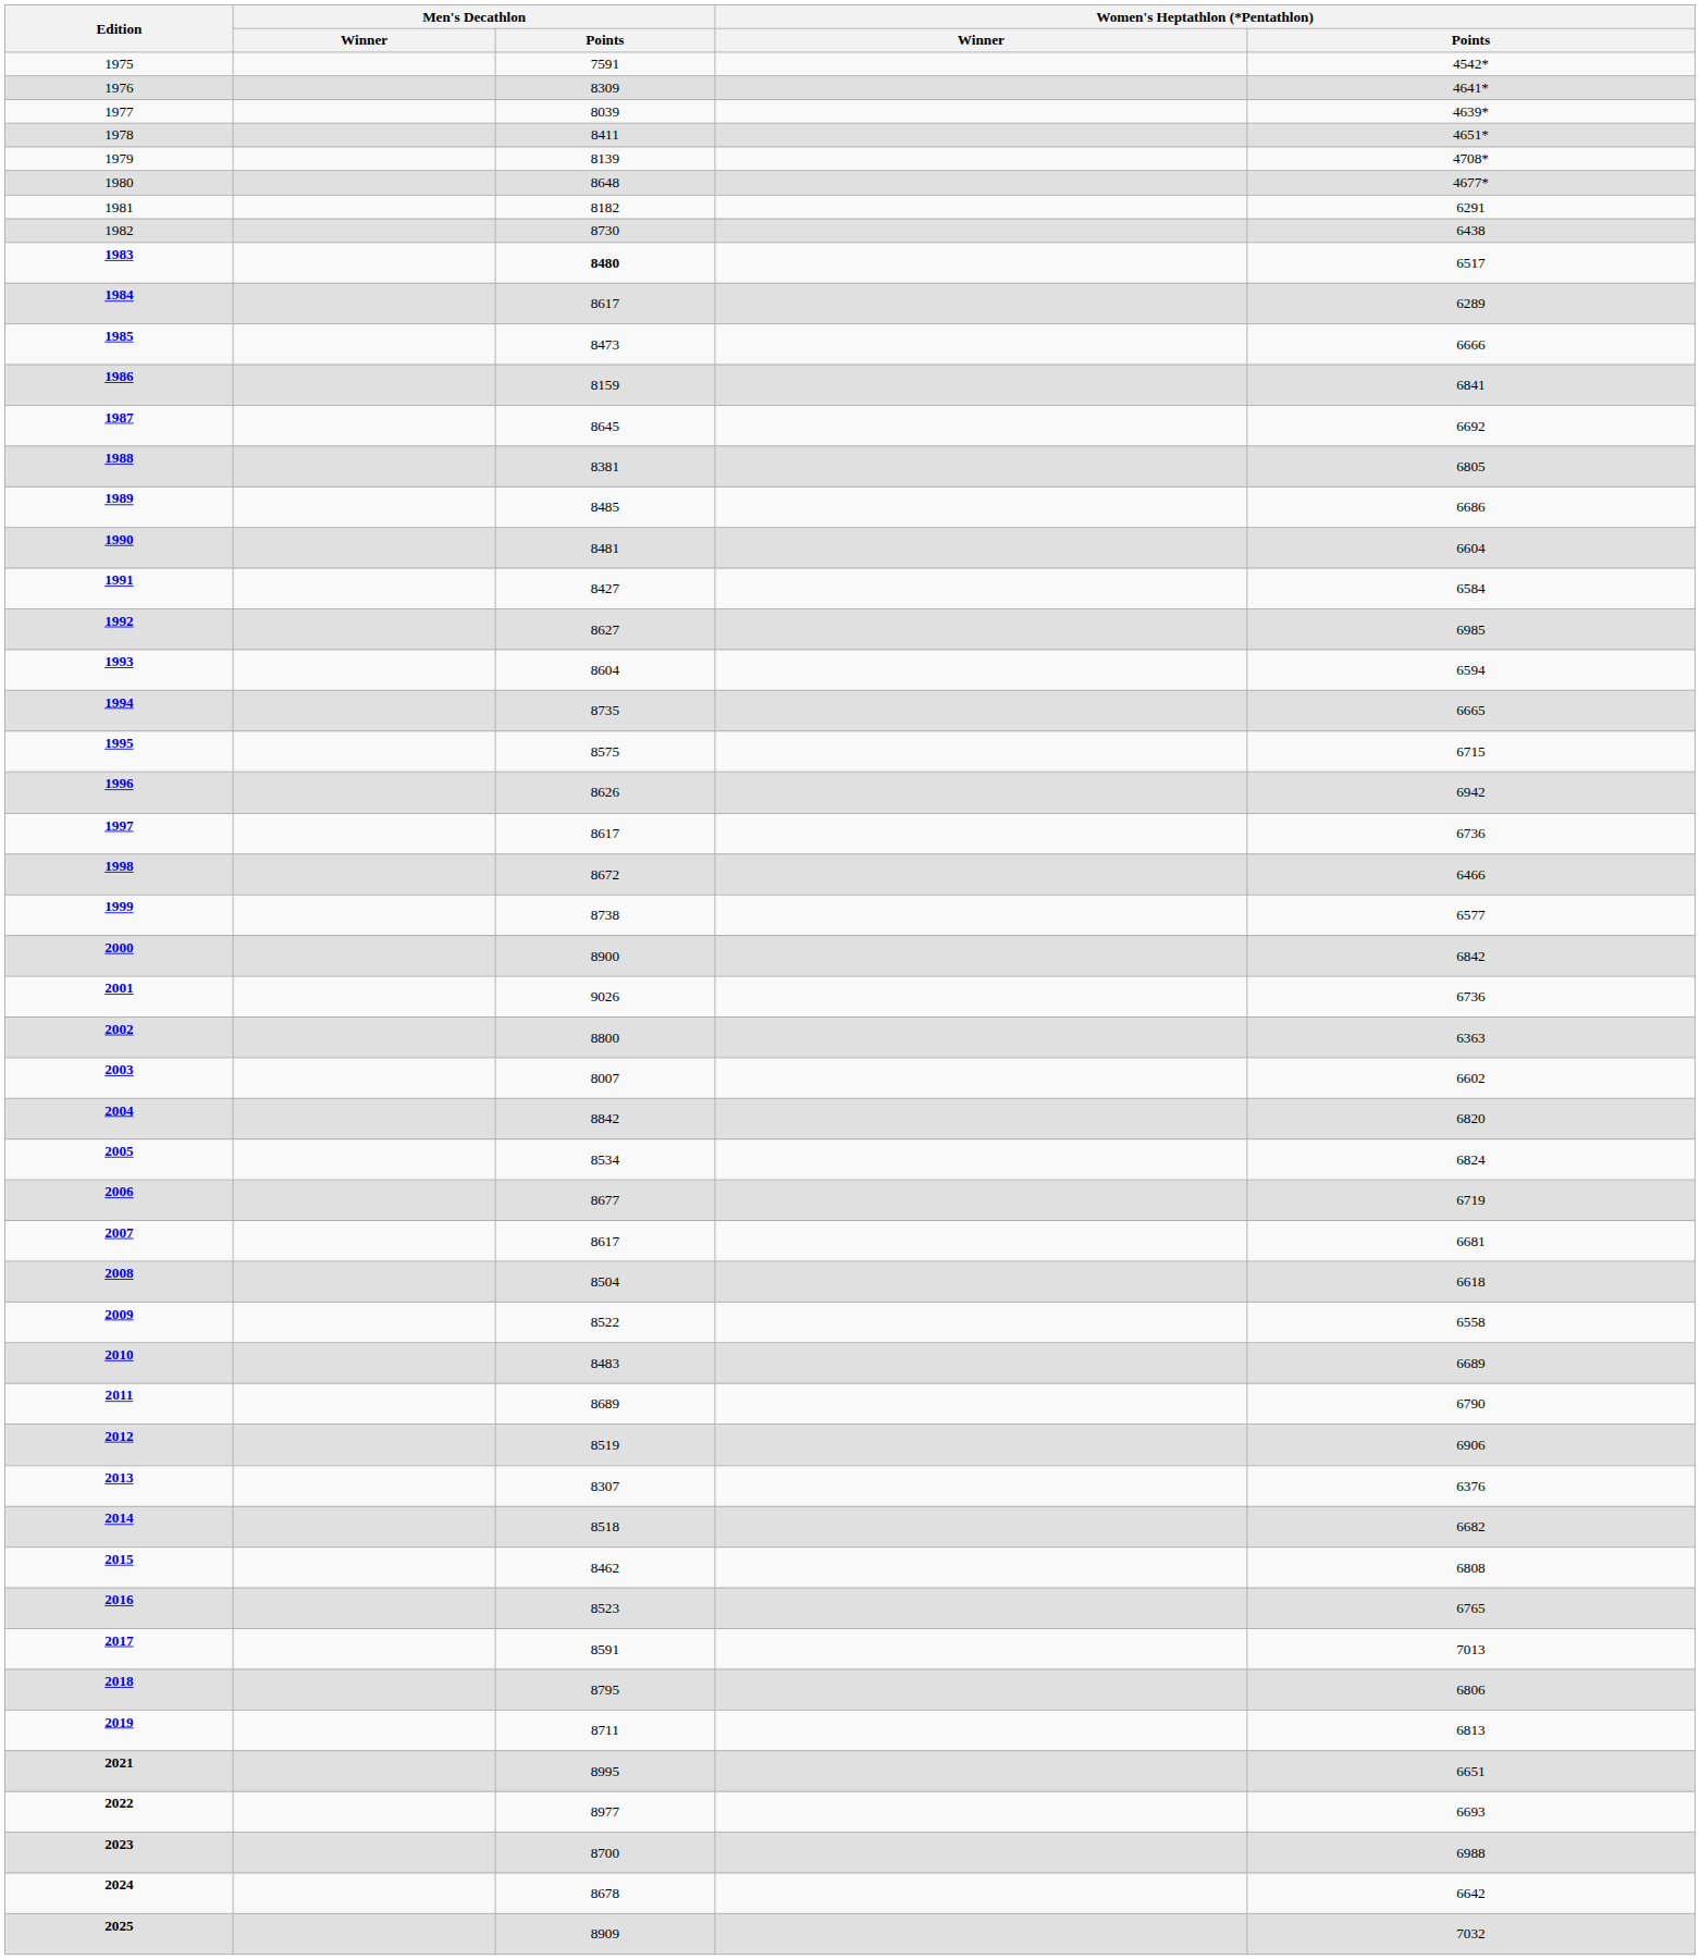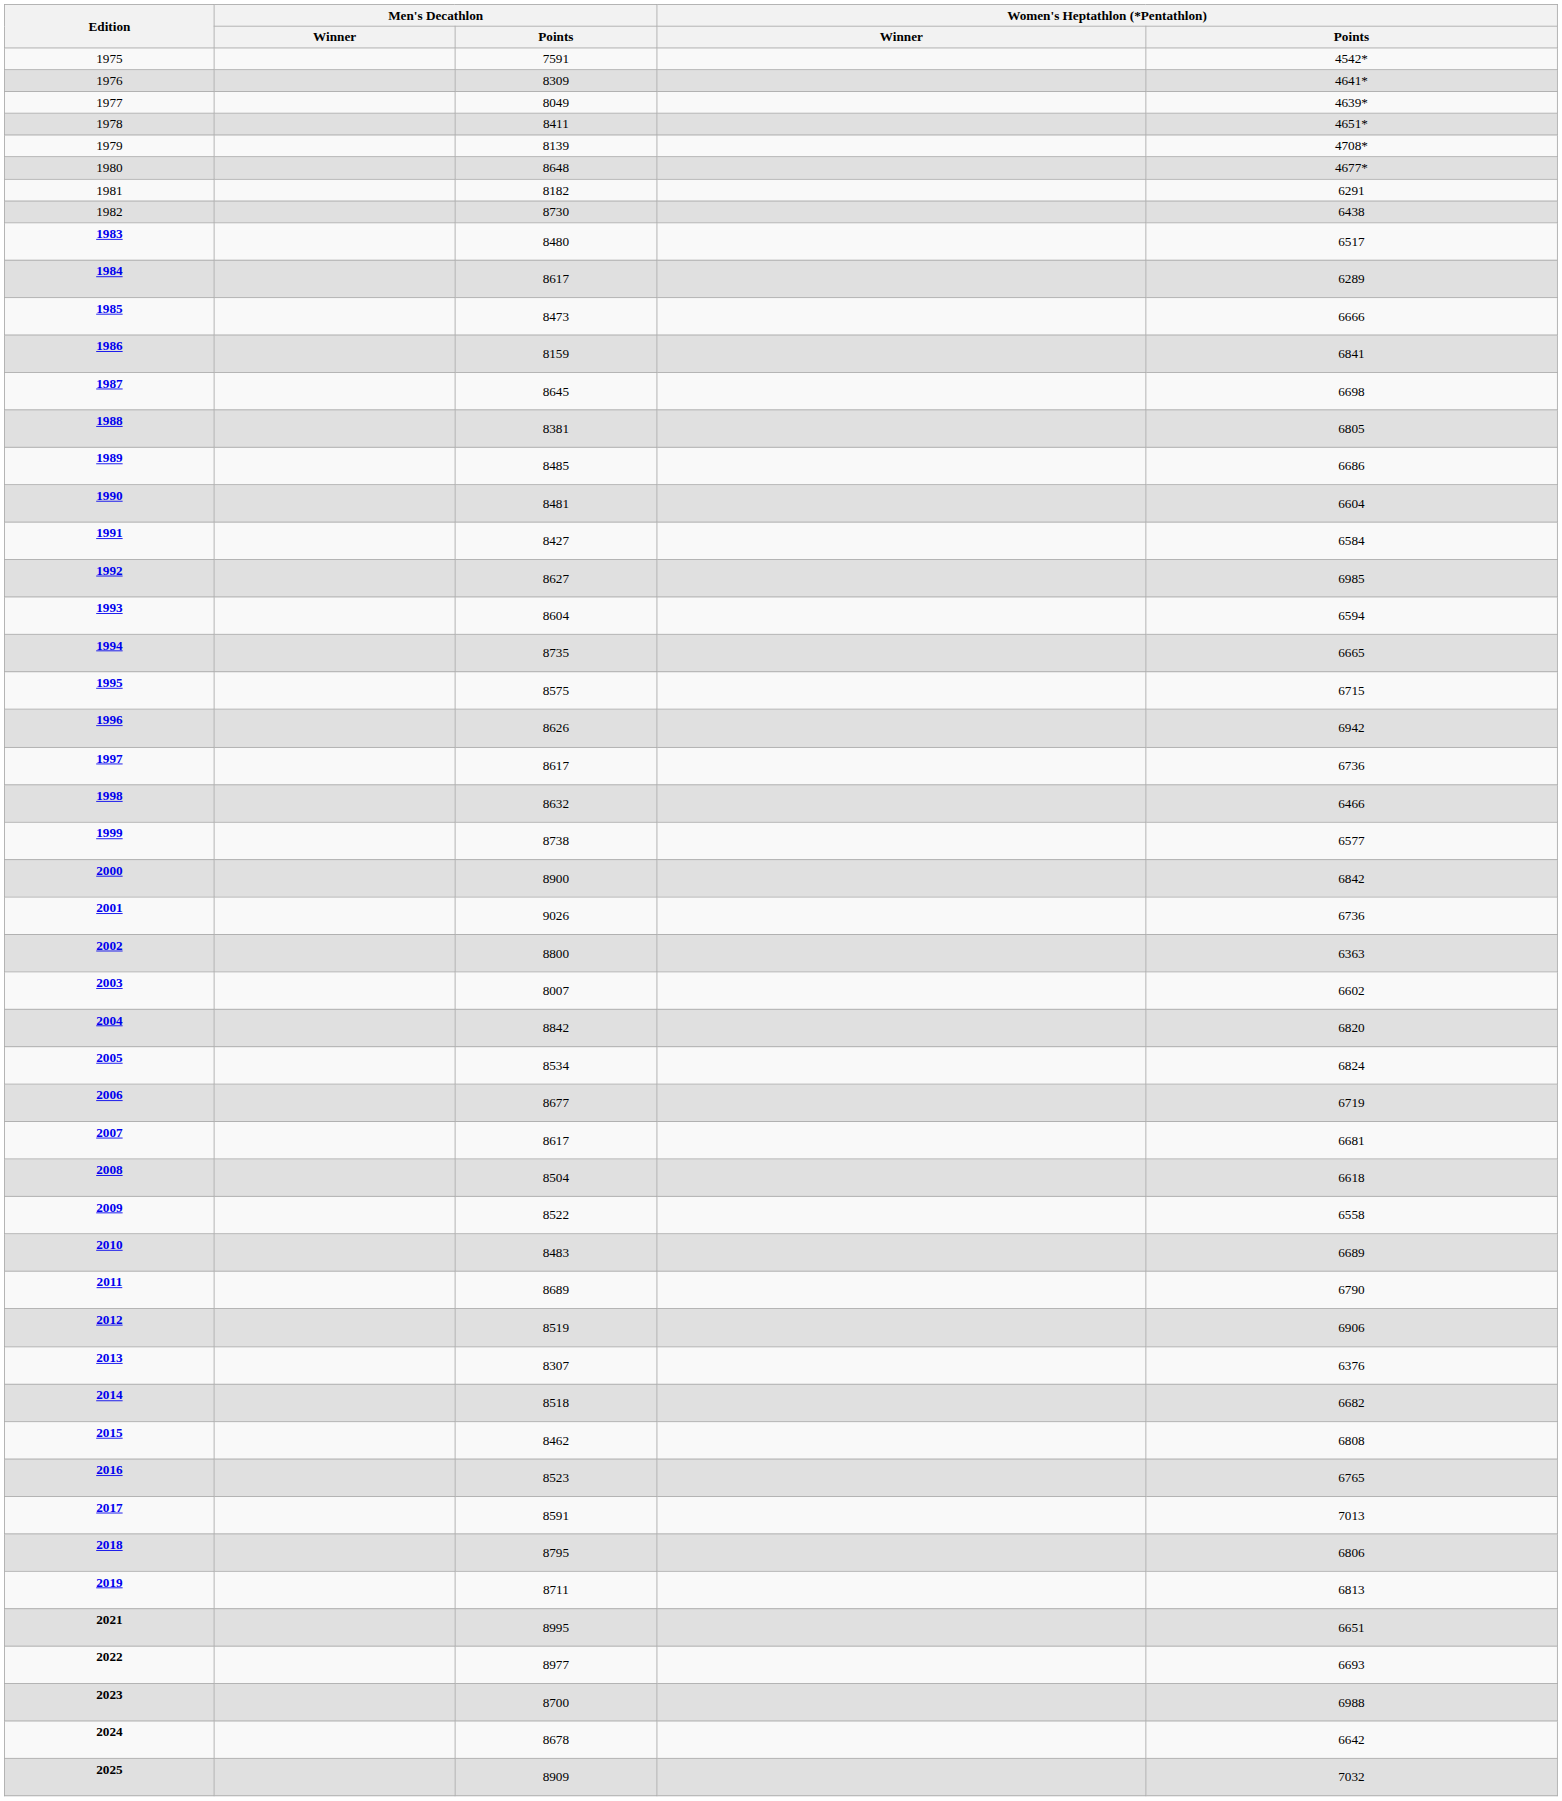1977 | Men's Decathlon / Points: 8039 -> 8049
1983 | Men's Decathlon / Points: bold -> normal
1987 | Women's Heptathlon (*Pentathlon) / Points: 6692 -> 6698
1998 | Men's Decathlon / Points: 8672 -> 8632
